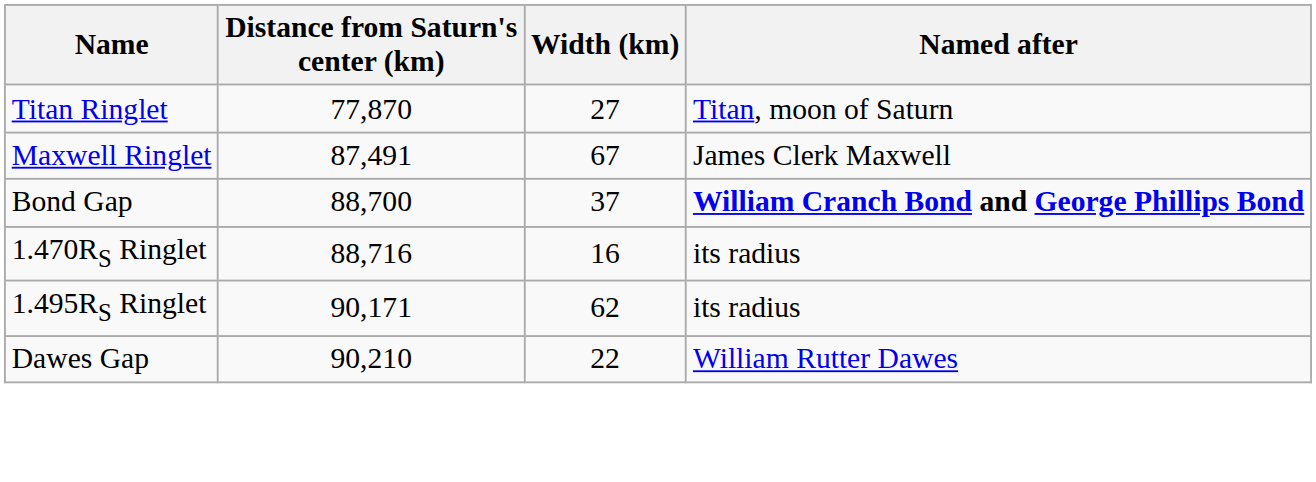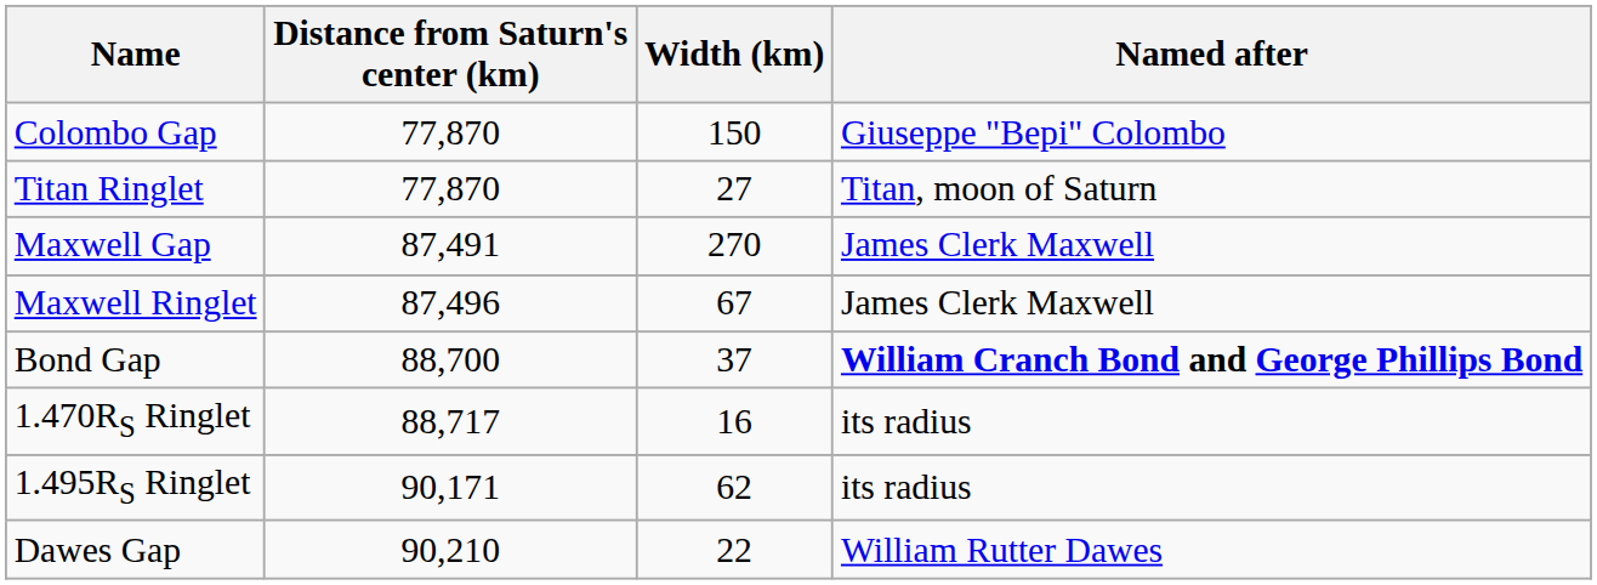+ row: Colombo Gap | 77,870 | 150 | Giuseppe "Bepi" Colombo
+ row: Maxwell Gap | 87,491 | 270 | James Clerk Maxwell
Maxwell Ringlet | Distance from Saturn's center (km): 87,491 -> 87,496
1.470RS Ringlet | Distance from Saturn's center (km): 88,716 -> 88,717
